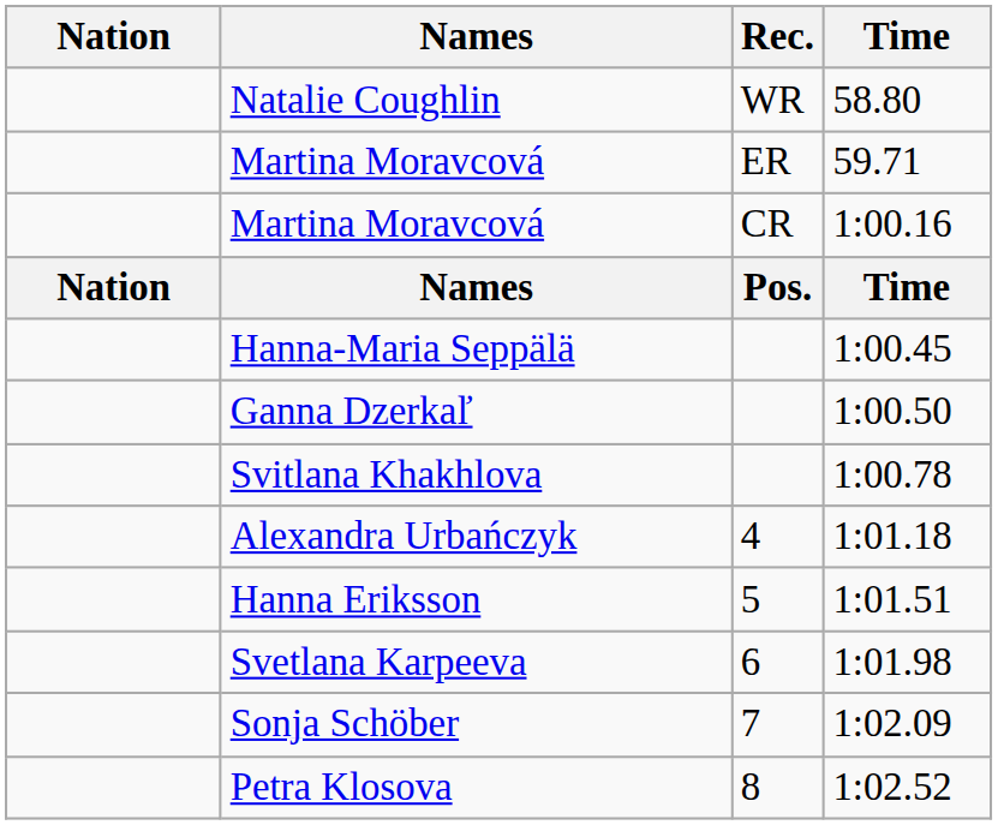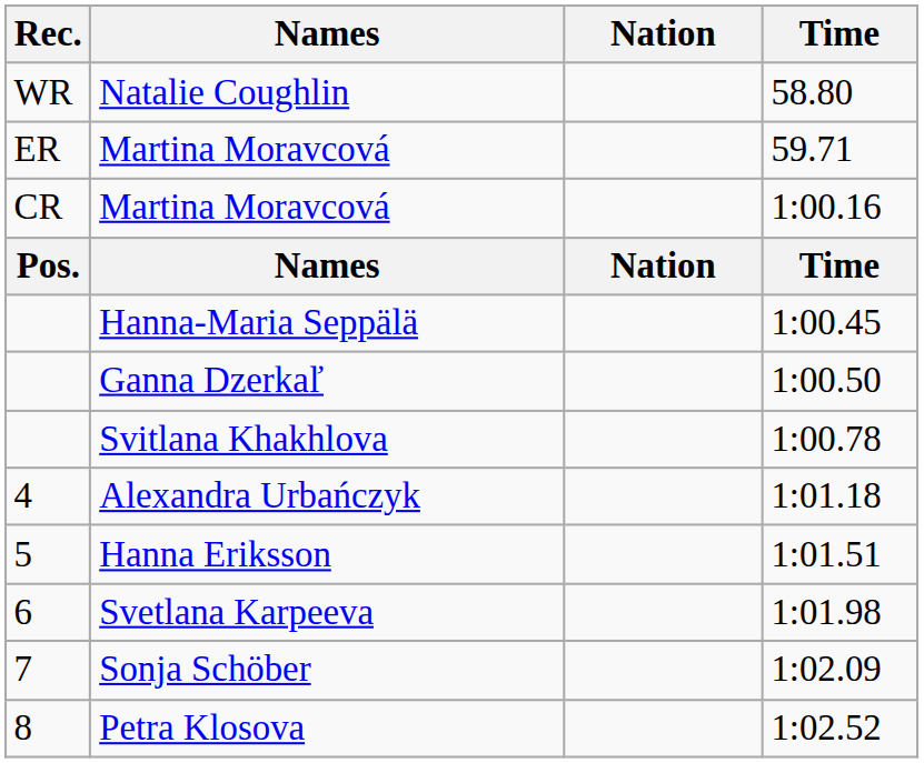columns swapped: Rec. <-> Nation
